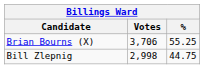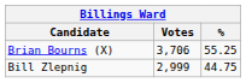Bill Zlepnig | Votes: 2,998 -> 2,999
